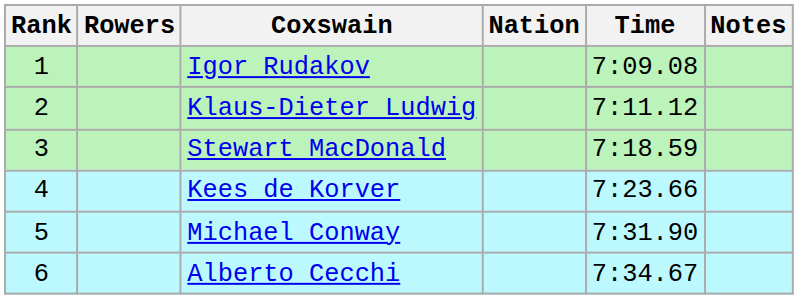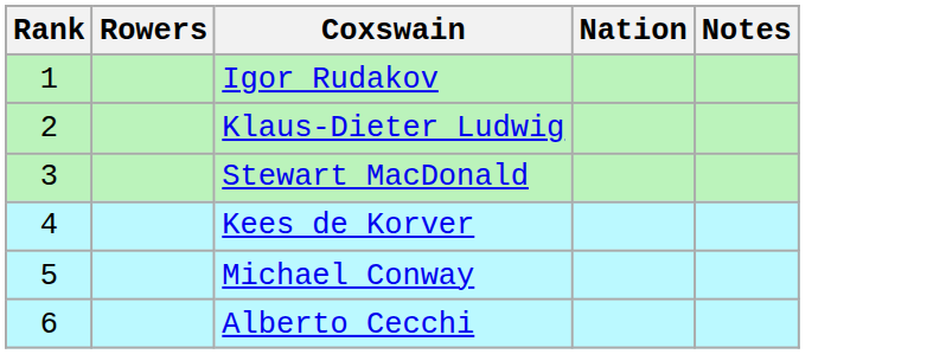- column: Time | 7:09.08 | 7:11.12 | 7:18.59 | 7:23.66 | 7:31.90 | 7:34.67
